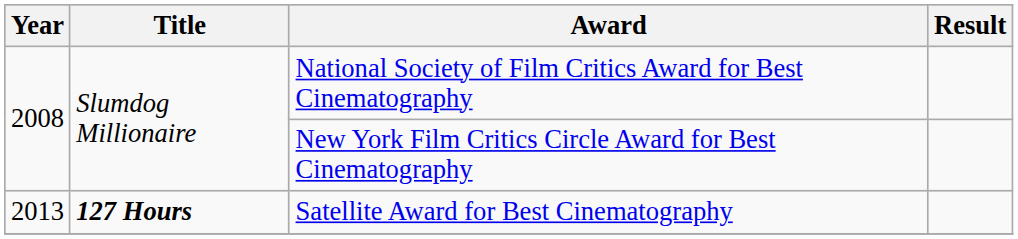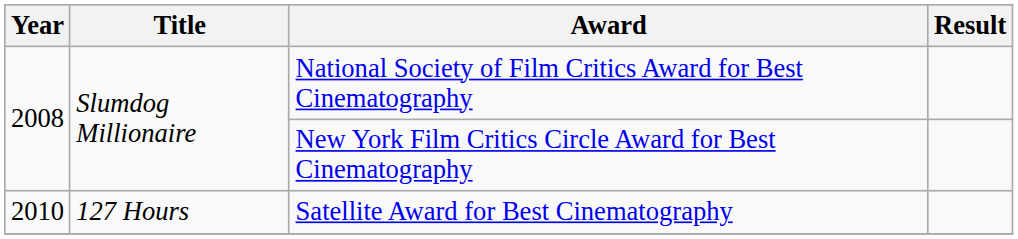Satellite Award for Best Cinematography | Year: 2013 -> 2010
Satellite Award for Best Cinematography | Title: bold -> normal
